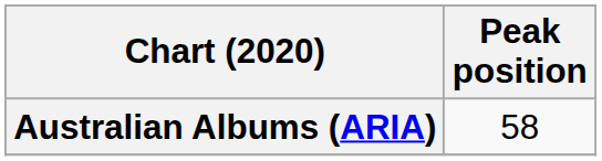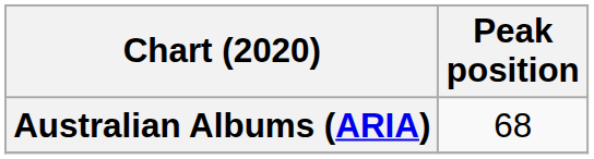Australian Albums (ARIA) | Peak position: 58 -> 68
